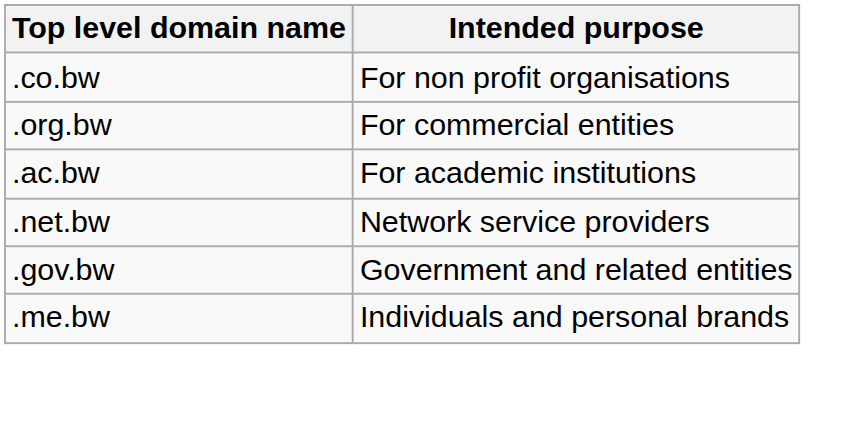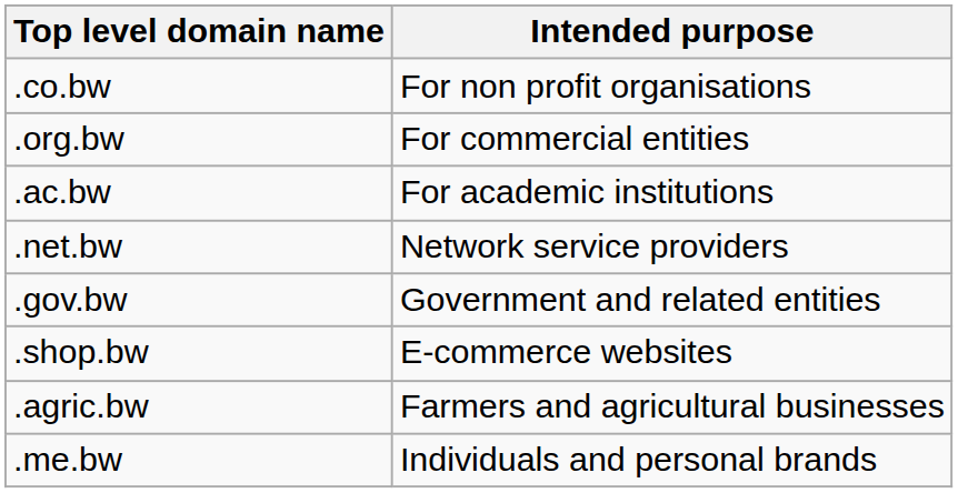+ row: .shop.bw | E-commerce websites
+ row: .agric.bw | Farmers and agricultural businesses
